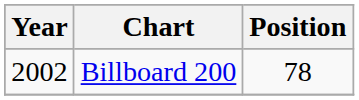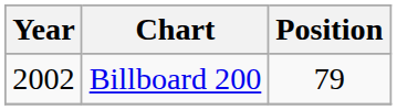Billboard 200 | Position: 78 -> 79
